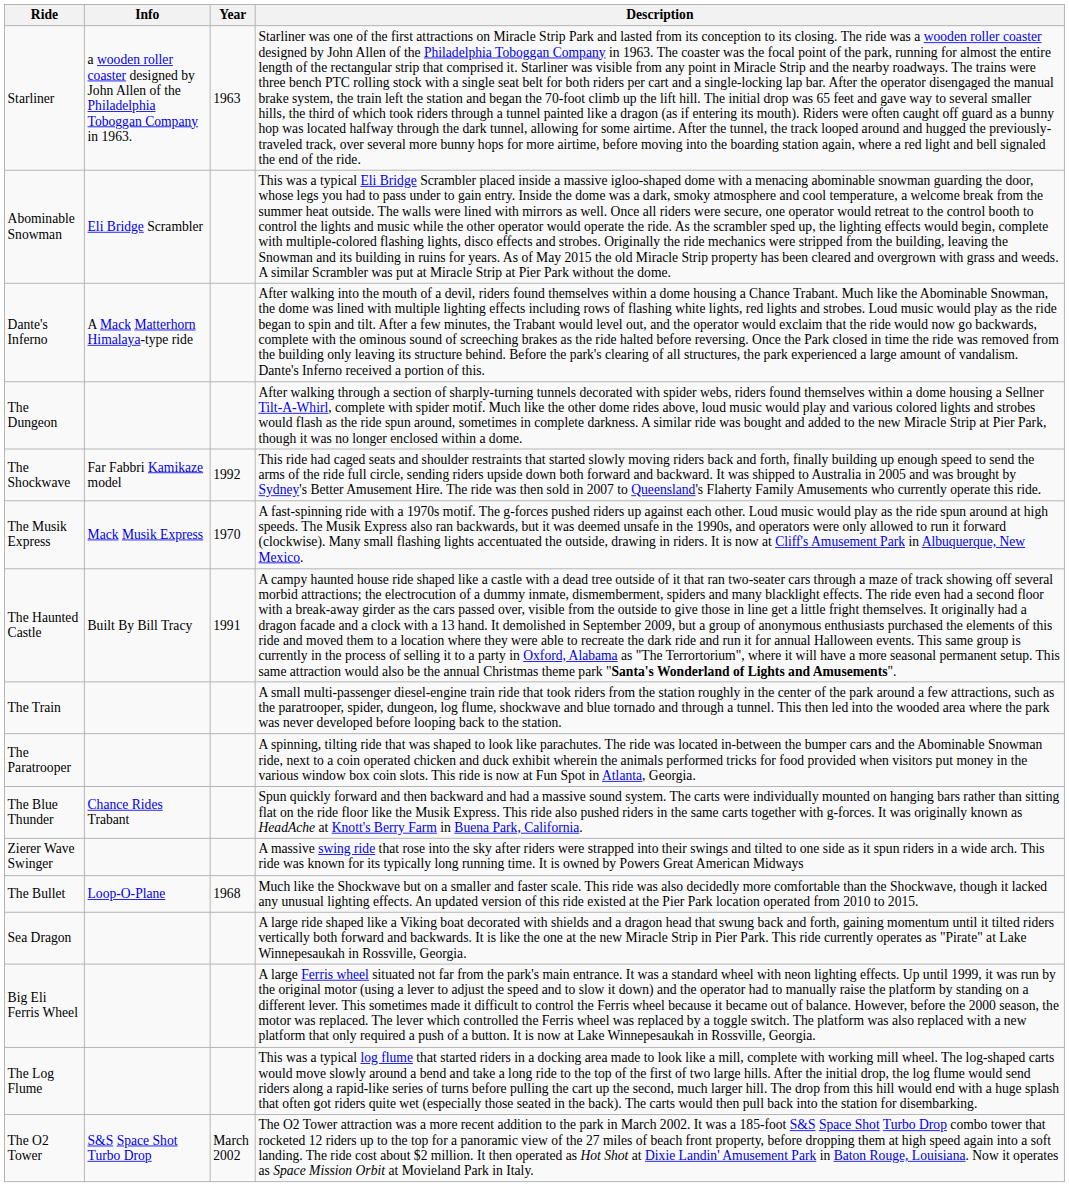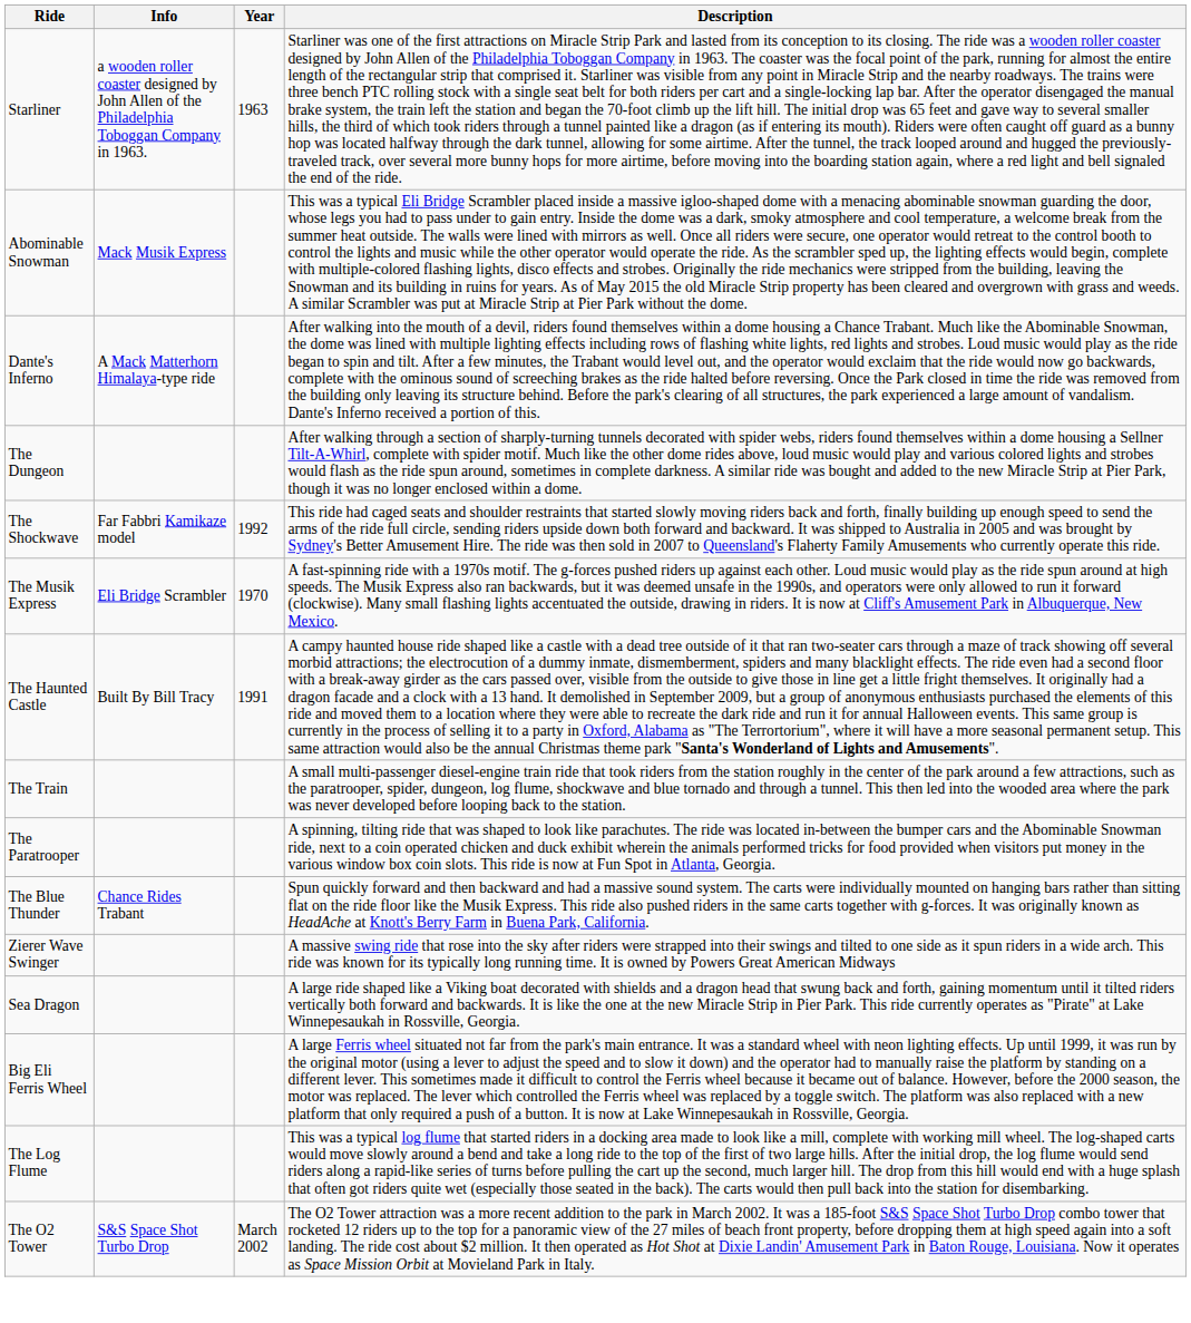Abominable Snowman | Info: Eli Bridge Scrambler -> Mack Musik Express
The Musik Express | Info: Mack Musik Express -> Eli Bridge Scrambler
- row: The Bullet | Loop-O-Plane | 1968 | Much like the Shockwave but on a smaller and faster scale. This ride was also decidedly more comfortable than the Shockwave, though it lacked any unusual lighting effects. An updated version of this ride existed at the Pier Park location operated from 2010 to 2015.
